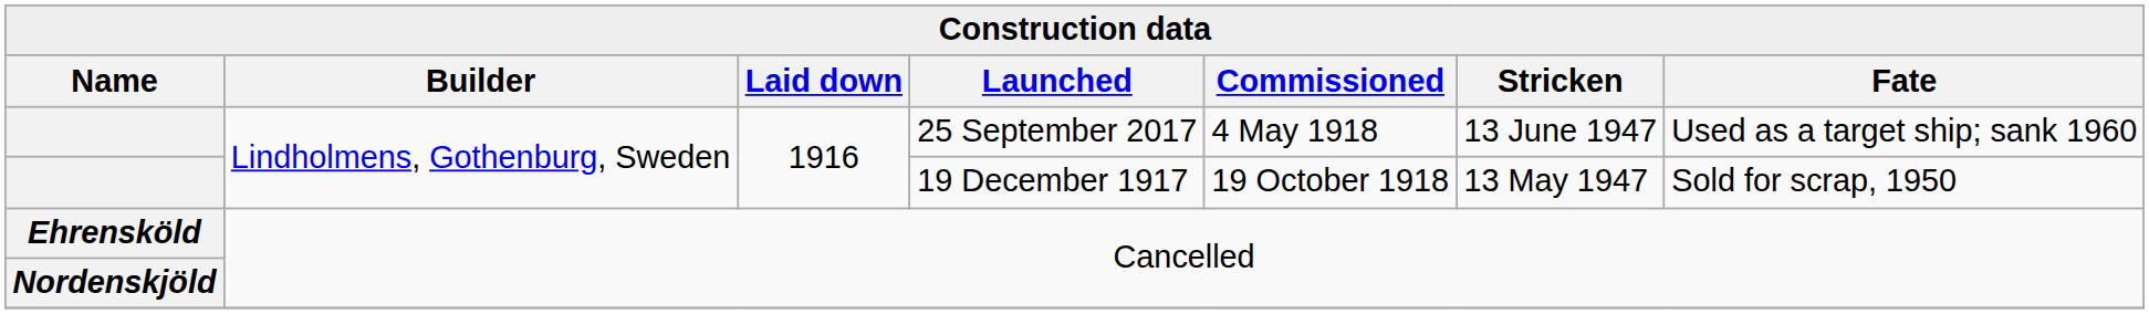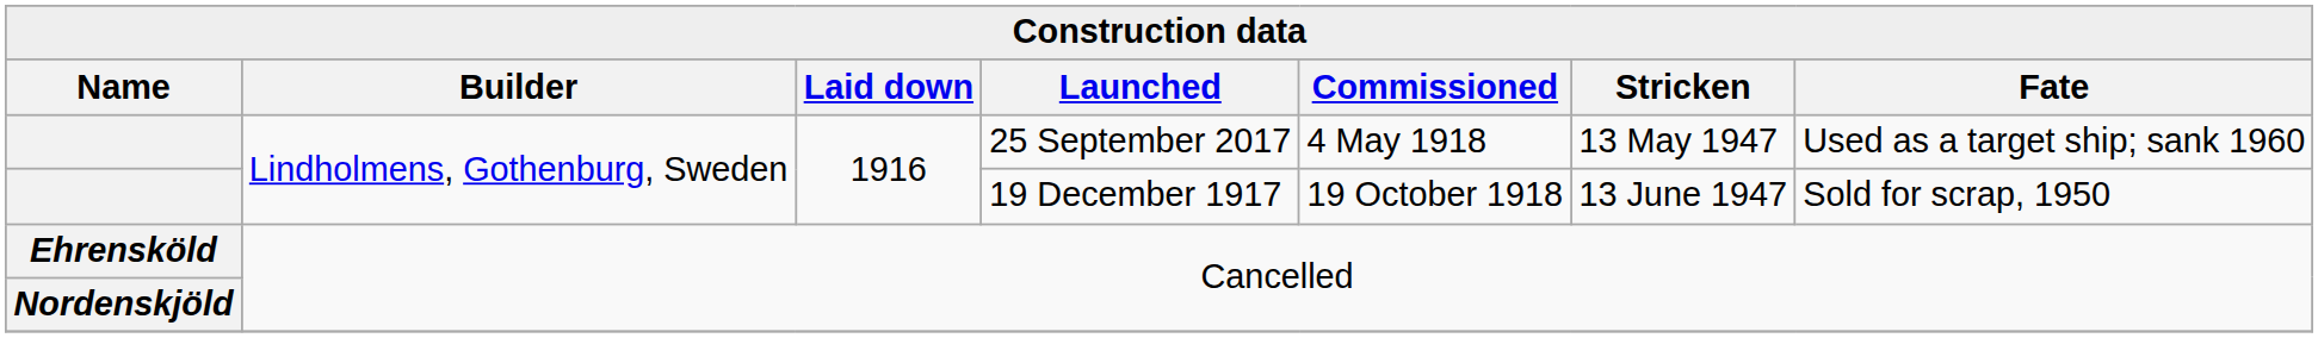25 September 2017 | Stricken: 13 June 1947 -> 13 May 1947
19 December 1917 | Stricken: 13 May 1947 -> 13 June 1947
